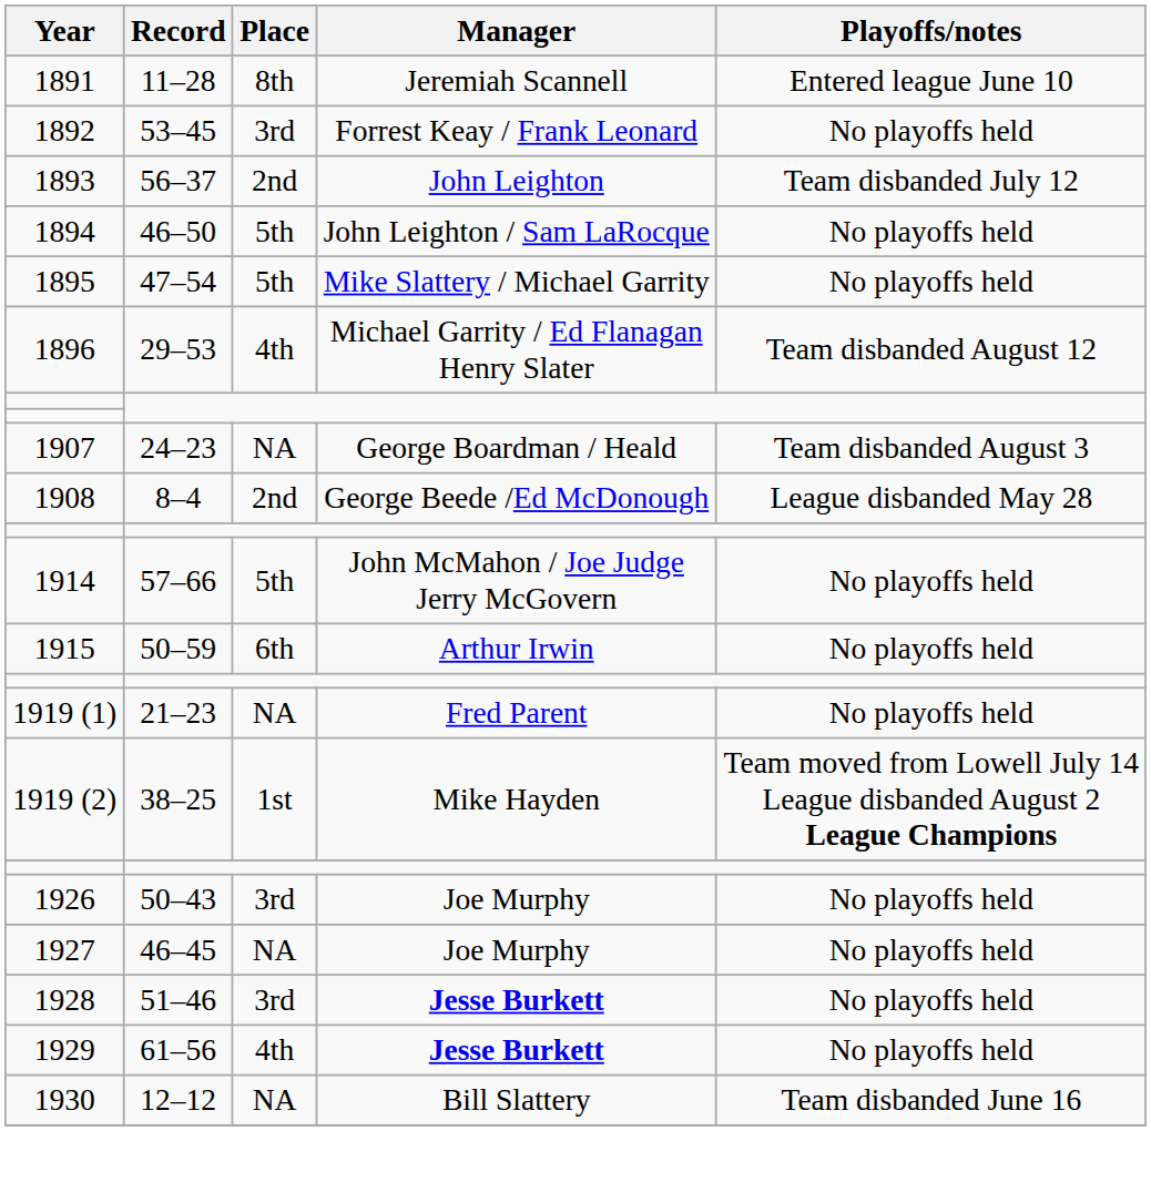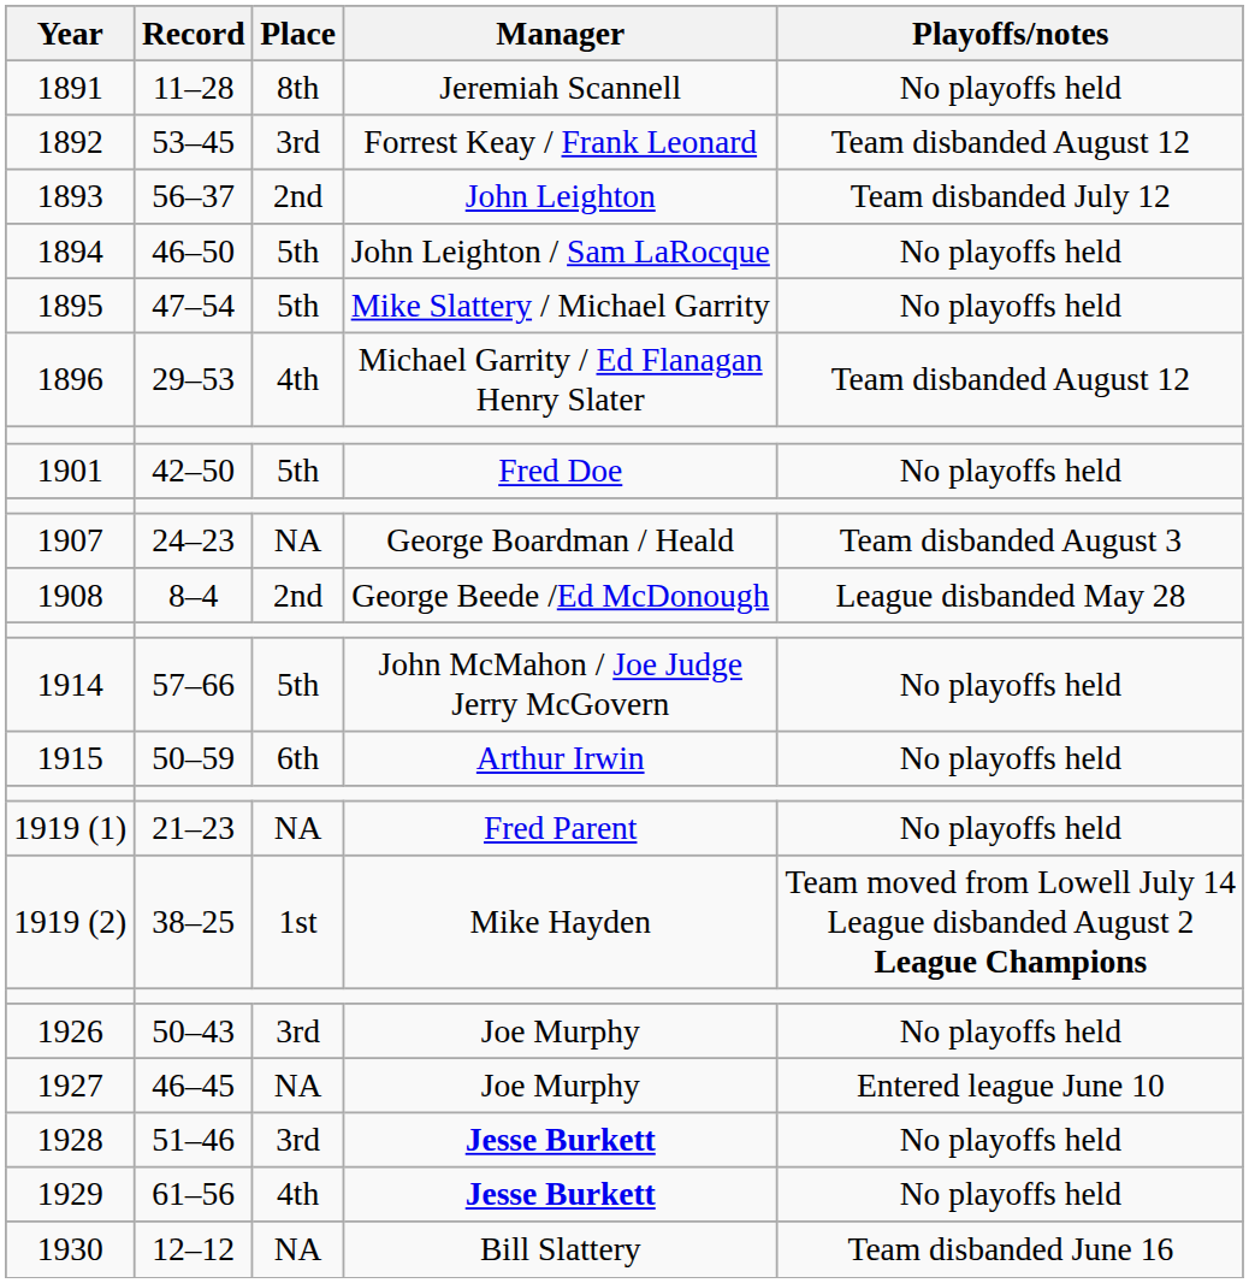1891 | Playoffs/notes: Entered league June 10 -> No playoffs held
1892 | Playoffs/notes: No playoffs held -> Team disbanded August 12
+ row: 1901 | 42–50 | 5th | Fred Doe | No playoffs held
1927 | Playoffs/notes: No playoffs held -> Entered league June 10
